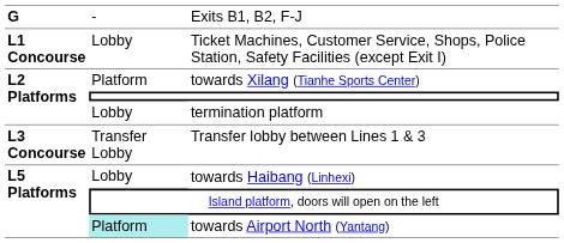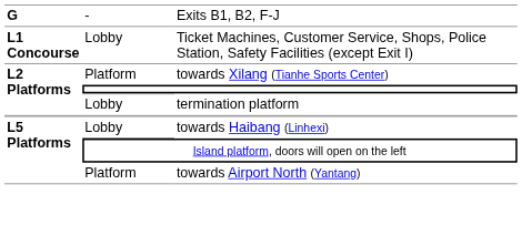- row: L3 Concourse | Transfer Lobby | Transfer lobby between Lines 1 & 3
towards Airport North (Yantang) | column 2: paleturquoise background -> no background
